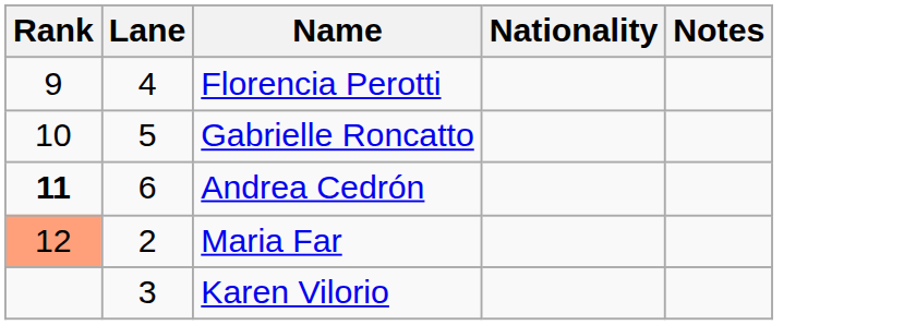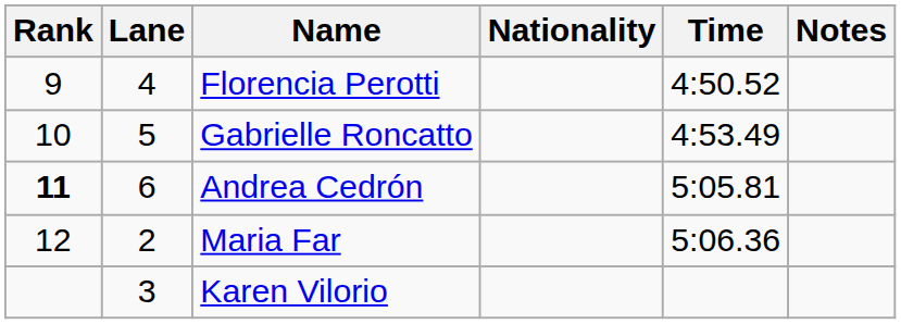+ column: Time | 4:50.52 | 4:53.49 | 5:05.81 | 5:06.36
Maria Far | Rank: lightsalmon background -> no background
